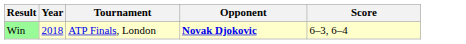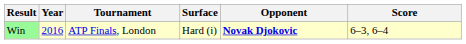+ column: Surface | Hard (i)
Win | Year: 2018 -> 2016
